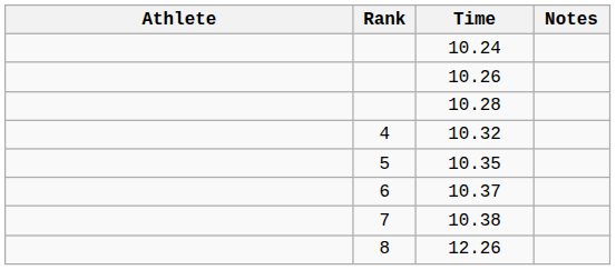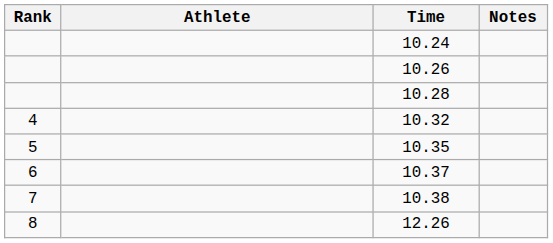columns swapped: Rank <-> Athlete
